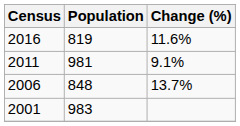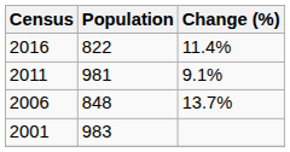2016 | Population: 819 -> 822
2016 | Change (%): 11.6% -> 11.4%
